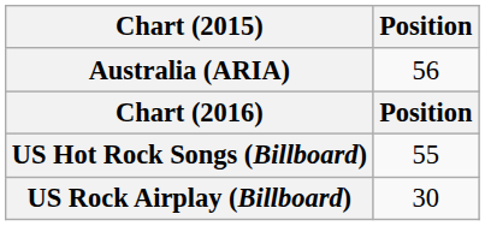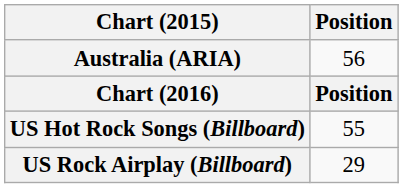US Rock Airplay (Billboard) | Position: 30 -> 29
